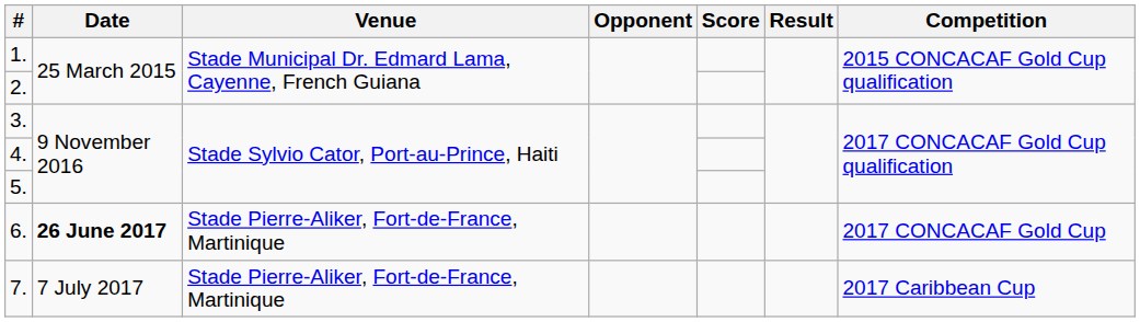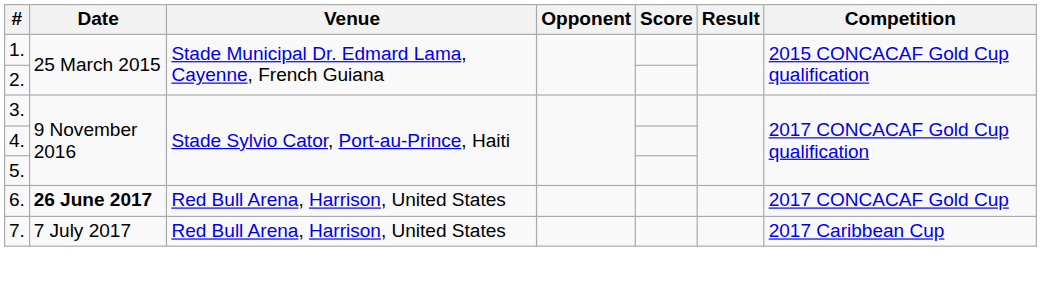6. | Venue: Stade Pierre-Aliker, Fort-de-France, Martinique -> Red Bull Arena, Harrison, United States
7. | Venue: Stade Pierre-Aliker, Fort-de-France, Martinique -> Red Bull Arena, Harrison, United States
